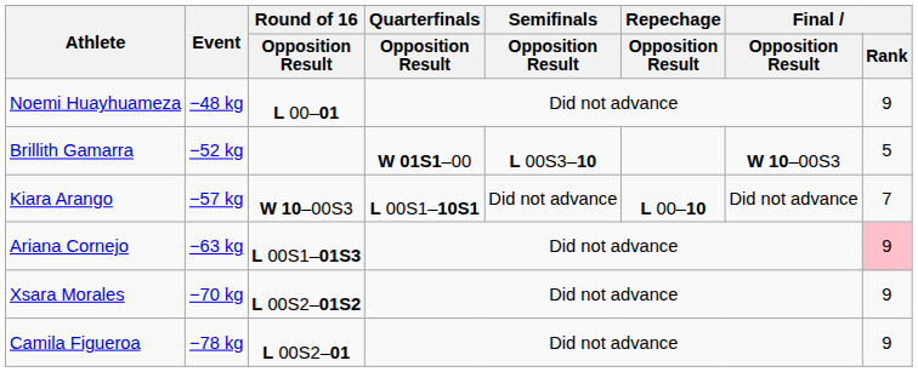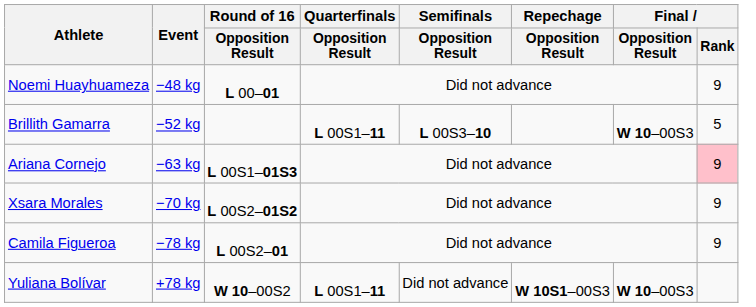Brillith Gamarra | Quarterfinals / Opposition Result: W 01S1–00 -> L 00S1–11
- row: Kiara Arango | −57 kg | W 10–00S3 | L 00S1–10S1 | Did not advance | L 00–10 | Did not advance | 7
+ row: Yuliana Bolívar | +78 kg | W 10–00S2 | L 00S1–11 | Did not advance | W 10S1–00S3 | W 10–00S3
